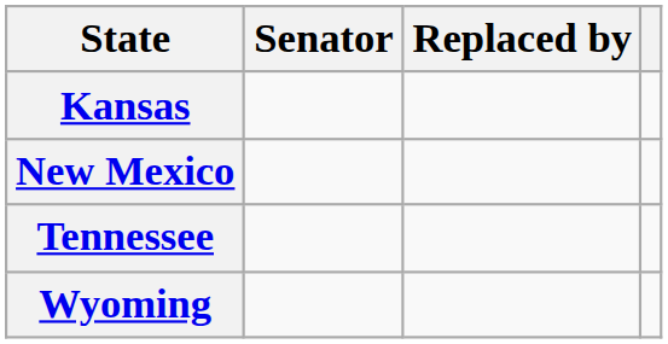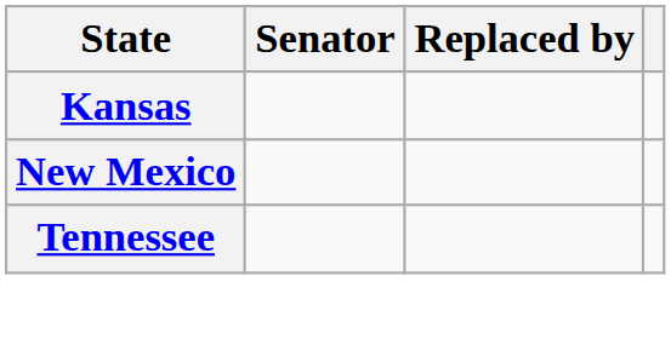- row: Wyoming
